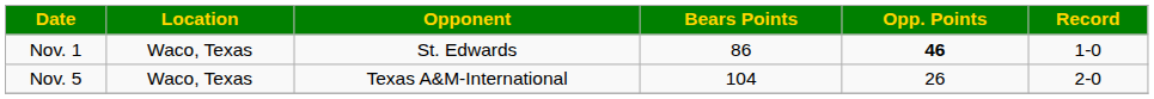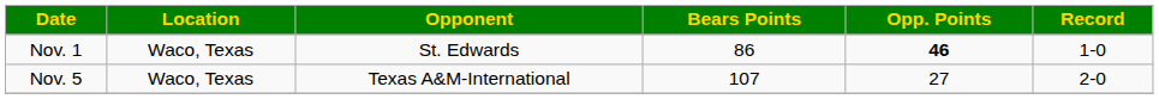Nov. 5 | Bears Points: 104 -> 107
Nov. 5 | Opp. Points: 26 -> 27
